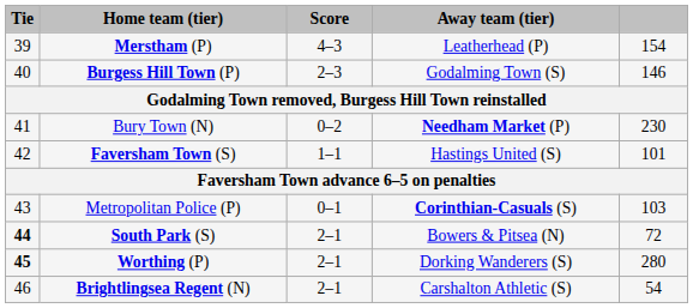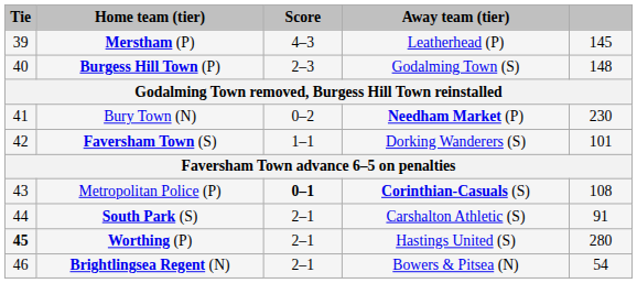Merstham (P) | column 5: 154 -> 145
Burgess Hill Town (P) | column 5: 146 -> 148
Faversham Town (S) | Away team (tier): Hastings United (S) -> Dorking Wanderers (S)
Metropolitan Police (P) | Score: normal -> bold
Metropolitan Police (P) | column 5: 103 -> 108
South Park (S) | Tie: bold -> normal
South Park (S) | Away team (tier): Bowers & Pitsea (N) -> Carshalton Athletic (S)
South Park (S) | column 5: 72 -> 91
Worthing (P) | Away team (tier): Dorking Wanderers (S) -> Hastings United (S)
Brightlingsea Regent (N) | Away team (tier): Carshalton Athletic (S) -> Bowers & Pitsea (N)
